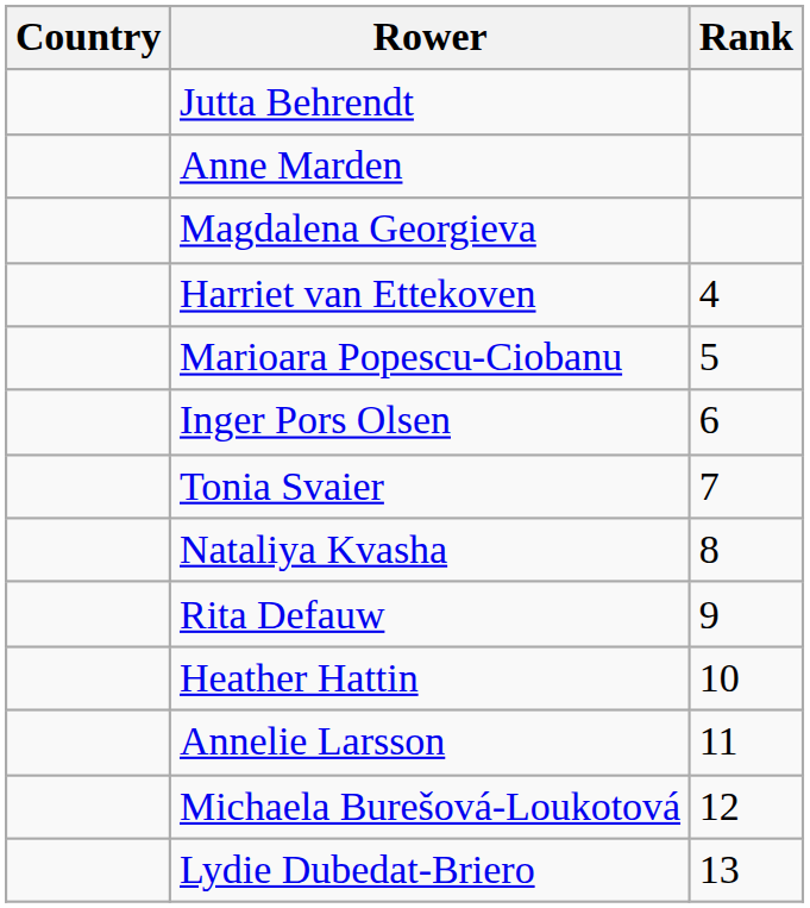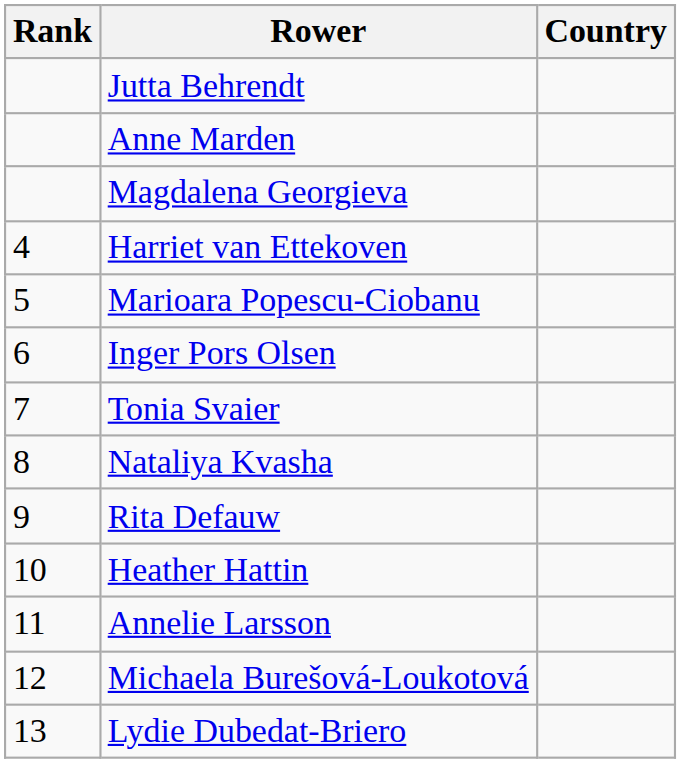columns swapped: Rank <-> Country
